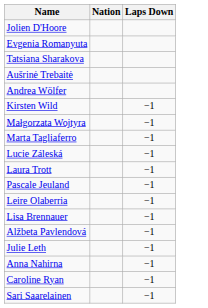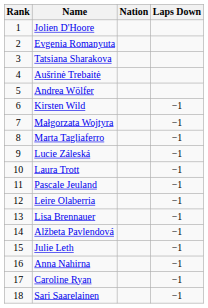+ column: Rank | 1 | 2 | 3 | 4 | 5 | 6 | 7 | 8 | 9 | 10 | 11 | 12 | 13 | 14 | 15 | 16 | 17 | 18
